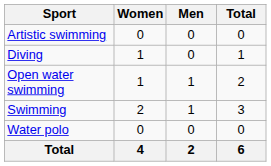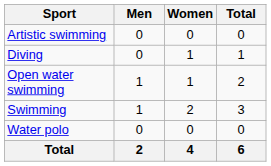columns swapped: Men <-> Women
